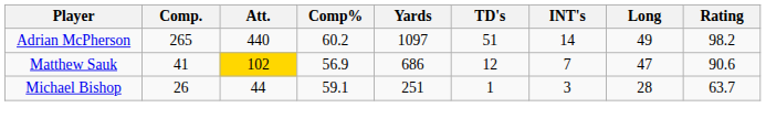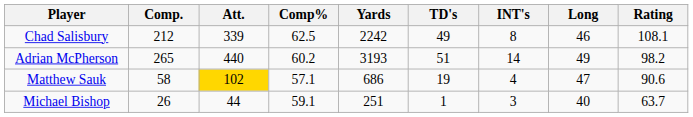+ row: Chad Salisbury | 212 | 339 | 62.5 | 2242 | 49 | 8 | 46 | 108.1
Adrian McPherson | Yards: 1097 -> 3193
Matthew Sauk | Comp.: 41 -> 58
Matthew Sauk | Comp%: 56.9 -> 57.1
Matthew Sauk | TD's: 12 -> 19
Matthew Sauk | INT's: 7 -> 4
Michael Bishop | Long: 28 -> 40
